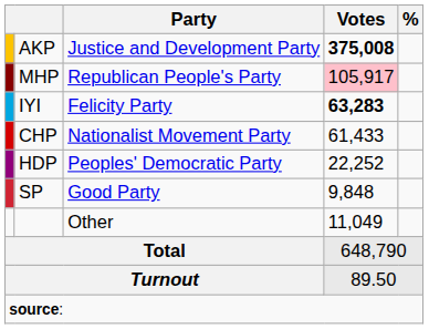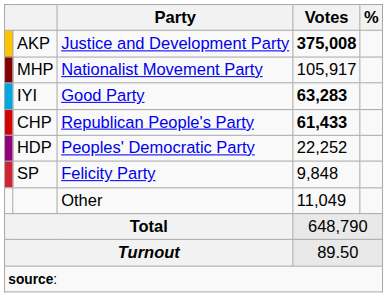MHP | Party: Republican People's Party -> Nationalist Movement Party
MHP | Votes: pink background -> no background
IYI | Party: Felicity Party -> Good Party
CHP | Party: Nationalist Movement Party -> Republican People's Party
CHP | Votes: normal -> bold
SP | Party: Good Party -> Felicity Party
